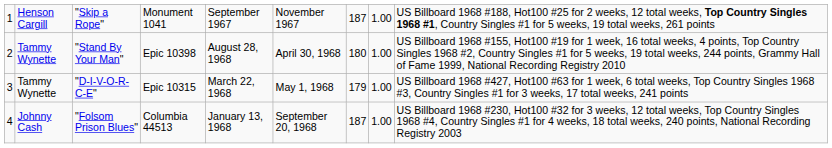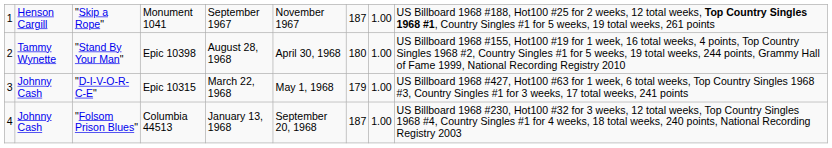"D-I-V-O-R-C-E" | column 2: Tammy Wynette -> Johnny Cash
